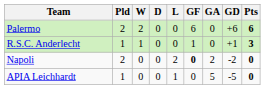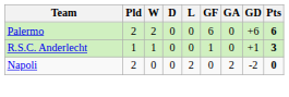Napoli | GF: bold -> normal
- row: APIA Leichhardt | 1 | 0 | 0 | 1 | 0 | 5 | -5 | 0
